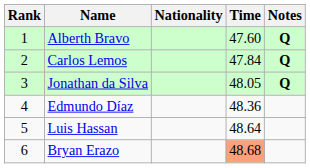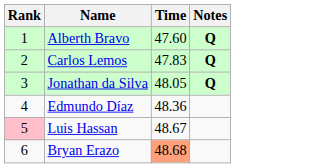- column: Nationality
Carlos Lemos | Time: 47.84 -> 47.83
Luis Hassan | Rank: no background -> pink background
Luis Hassan | Time: 48.64 -> 48.67
